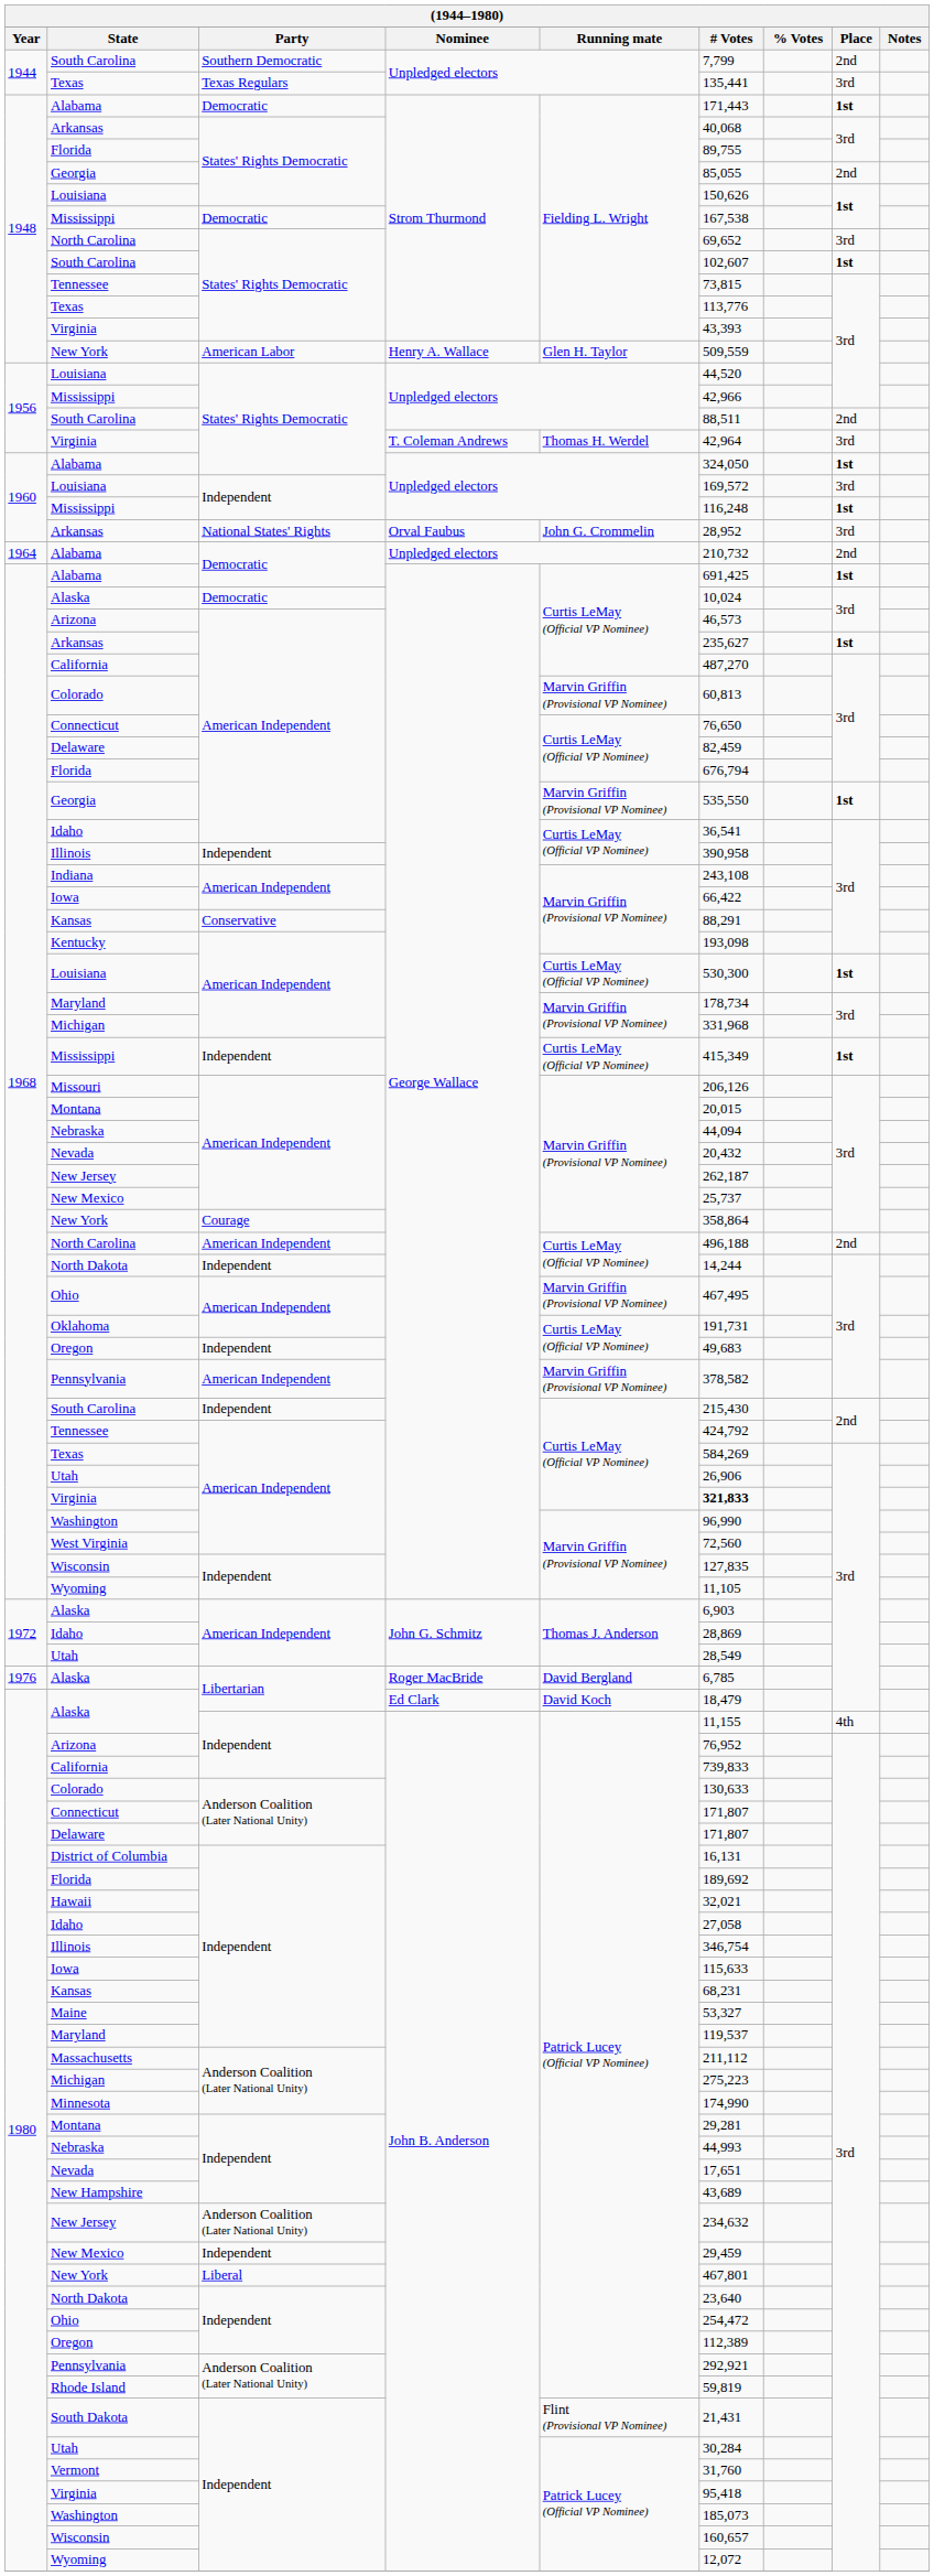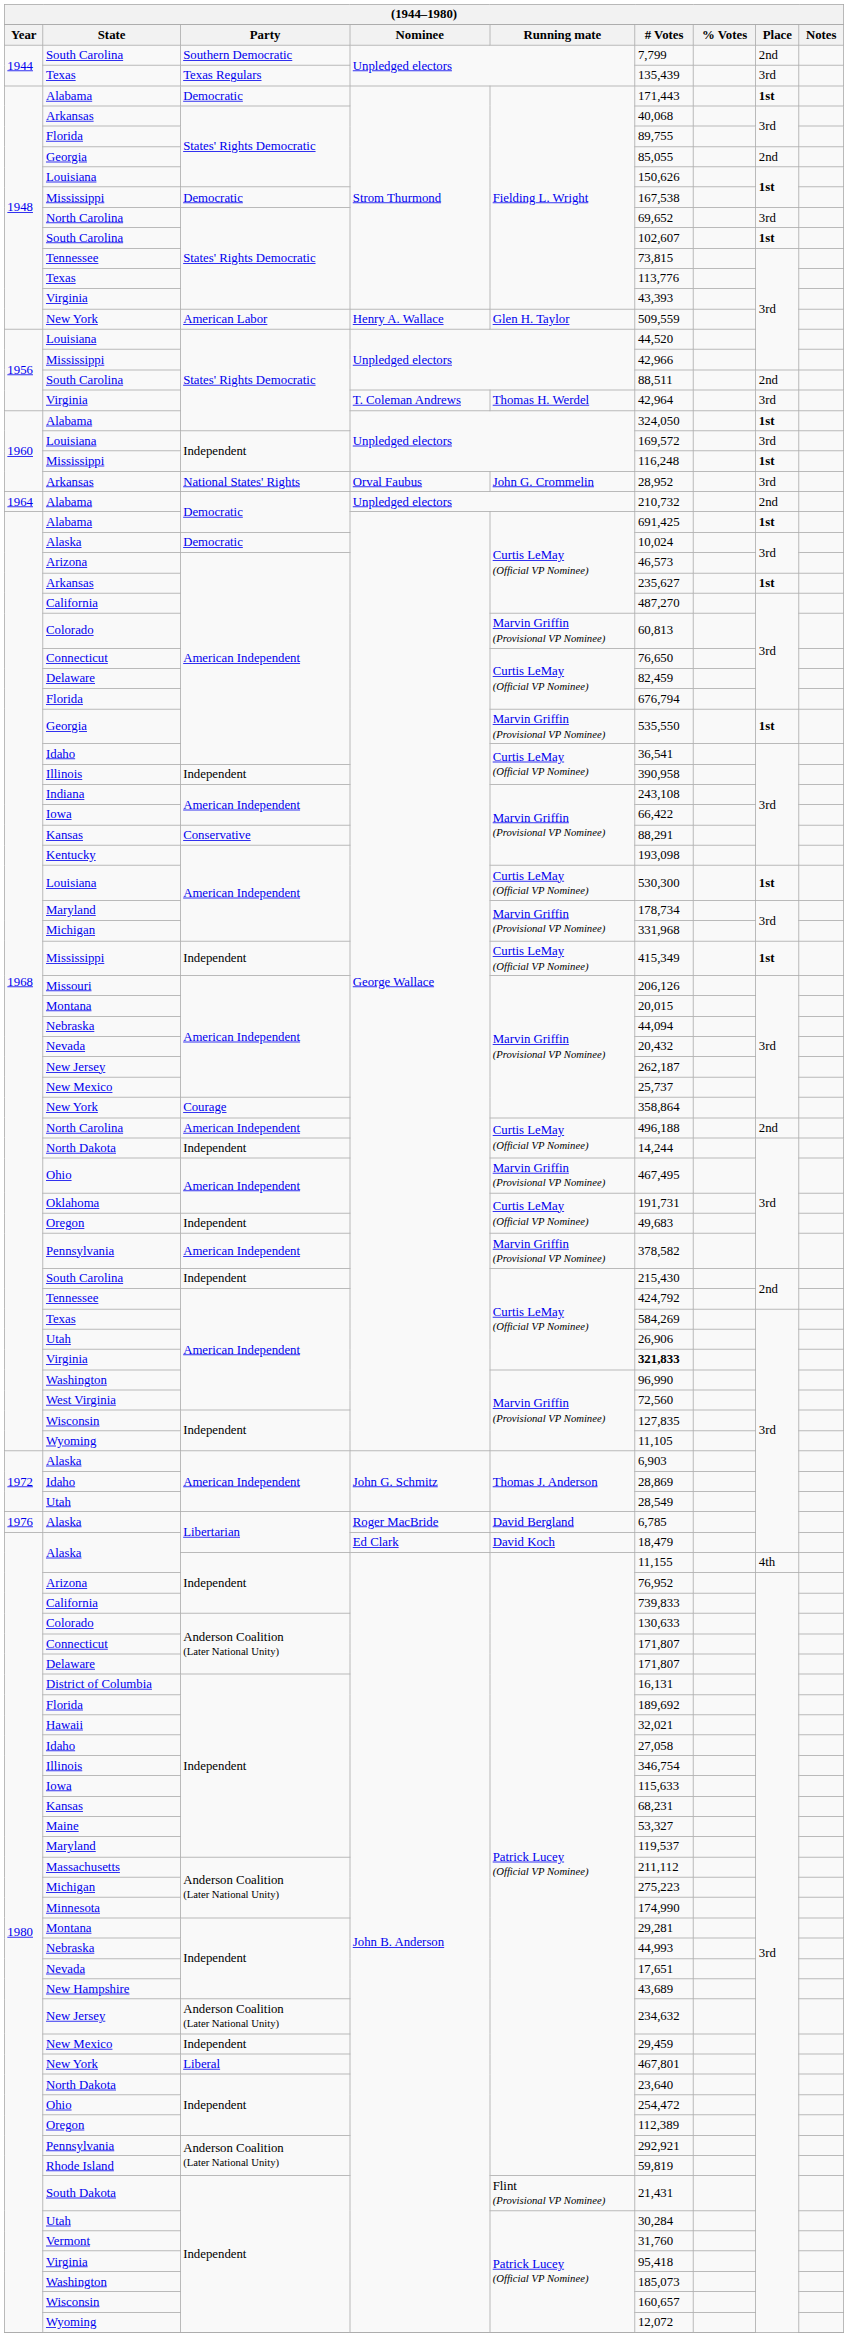1944 / Texas | # Votes: 135,441 -> 135,439
